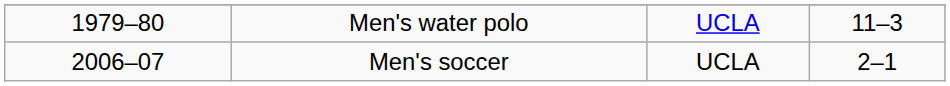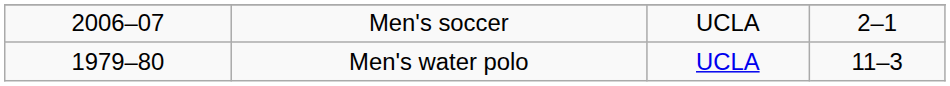rows swapped: Men's water polo <-> Men's soccer
